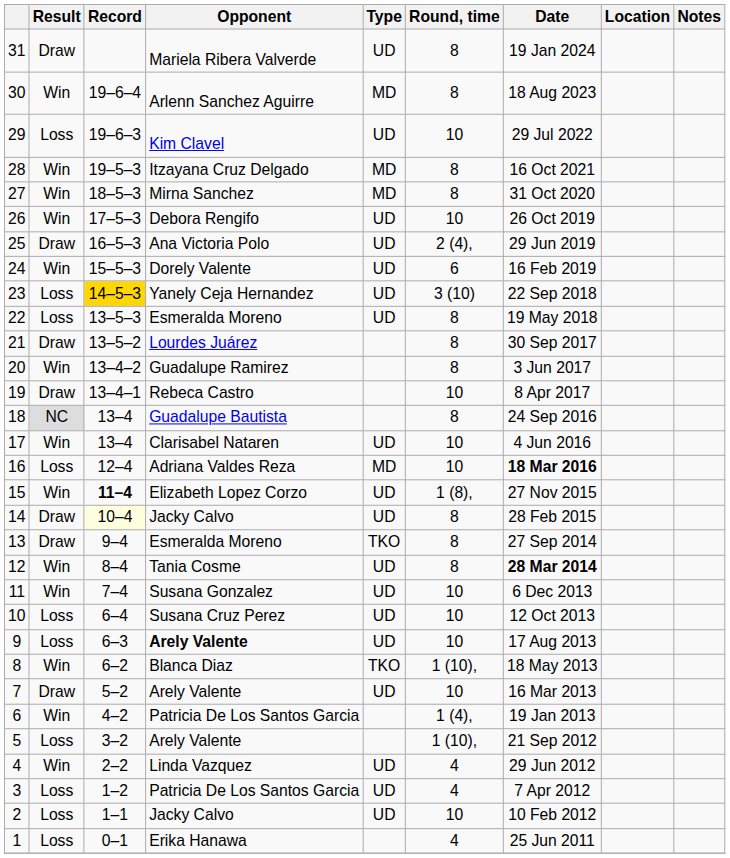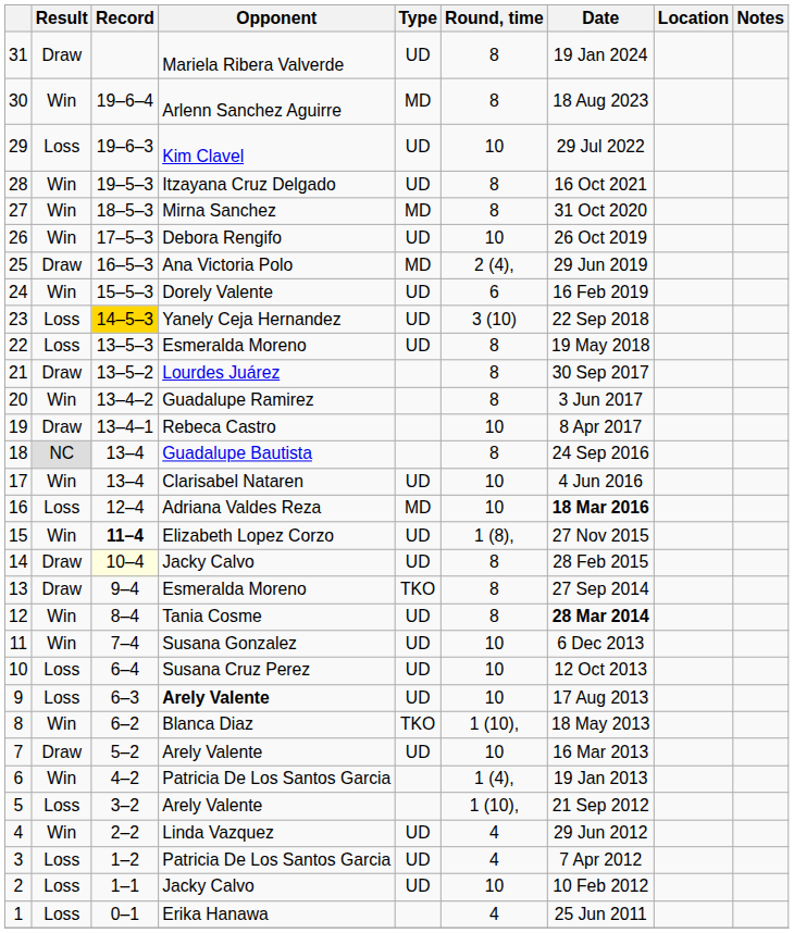28 | Type: MD -> UD
25 | Type: UD -> MD
